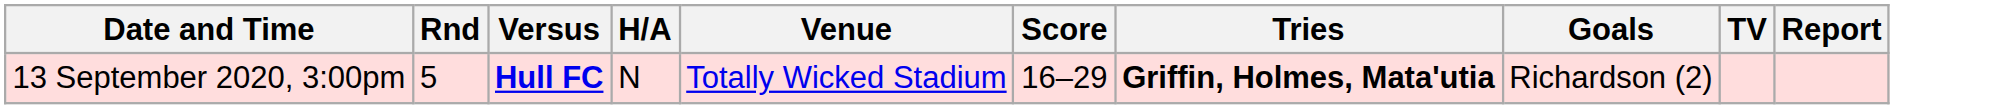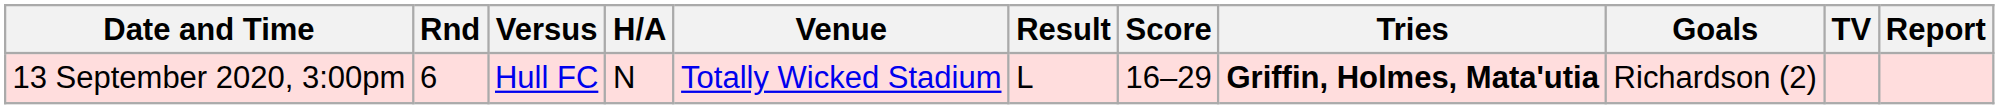+ column: Result | L
13 September 2020, 3:00pm | Rnd: 5 -> 6
13 September 2020, 3:00pm | Versus: bold -> normal
